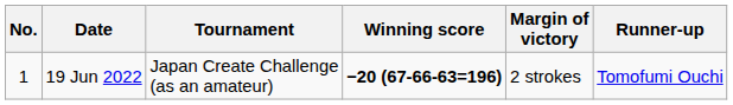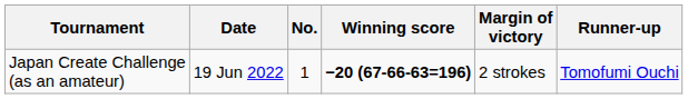columns swapped: No. <-> Tournament
